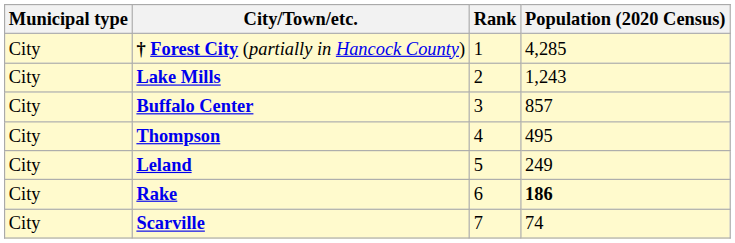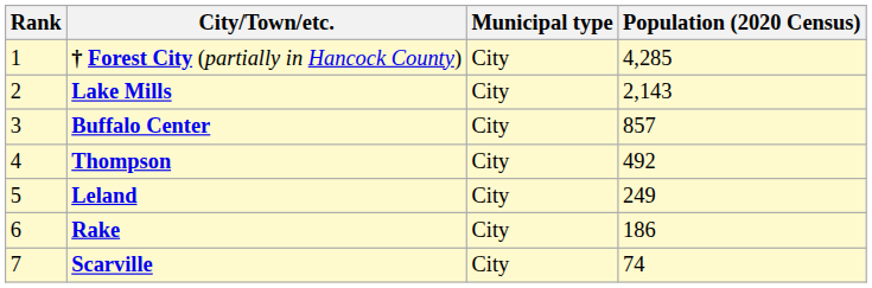columns swapped: Rank <-> Municipal type
Lake Mills | Population (2020 Census): 1,243 -> 2,143
Thompson | Population (2020 Census): 495 -> 492
Rake | Population (2020 Census): bold -> normal
